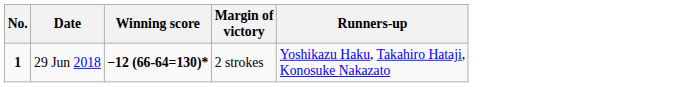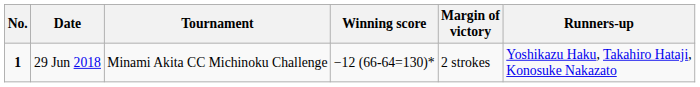+ column: Tournament | Minami Akita CC Michinoku Challenge
29 Jun 2018 | Winning score: bold -> normal
